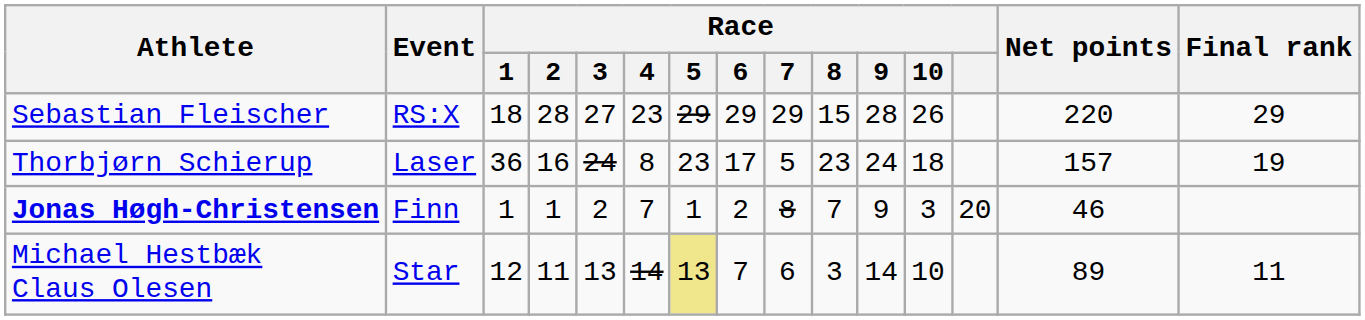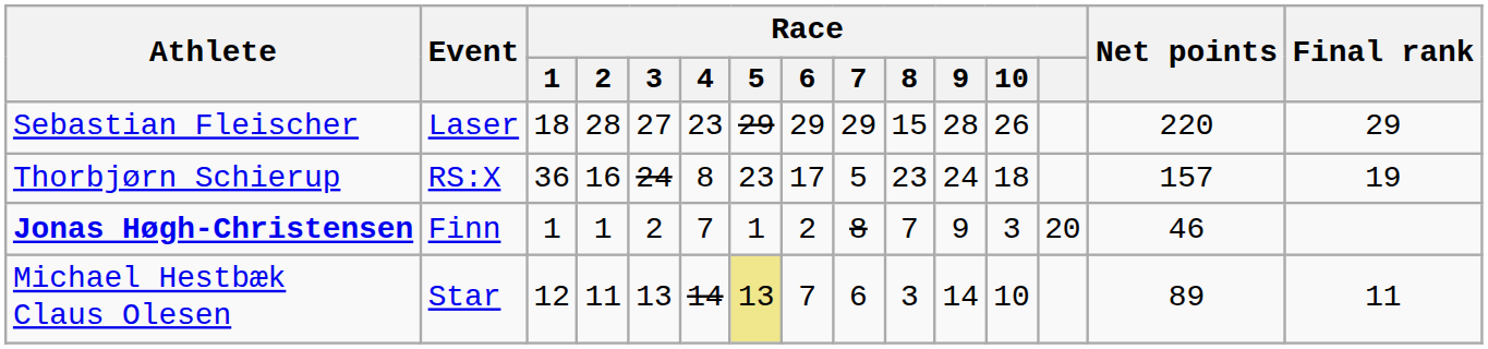Sebastian Fleischer | Event: RS:X -> Laser
Thorbjørn Schierup | Event: Laser -> RS:X
